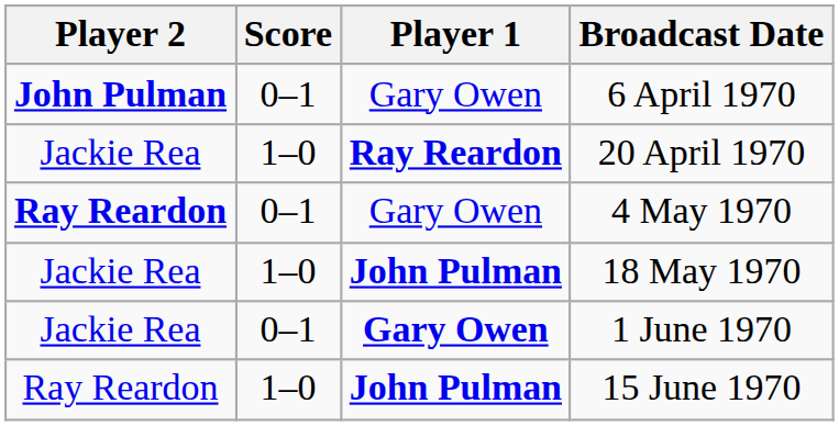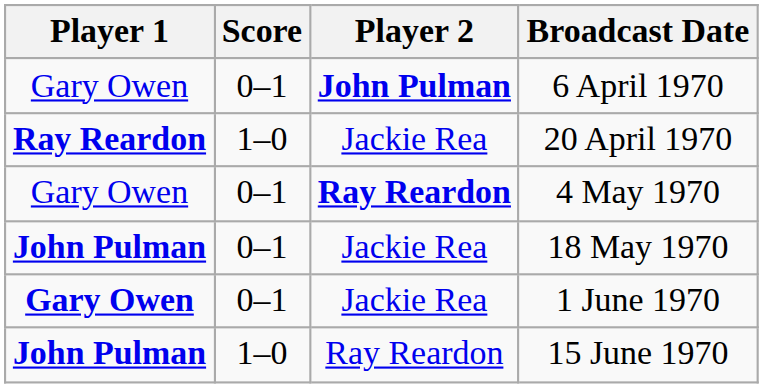columns swapped: Player 1 <-> Player 2
18 May 1970 | Score: 1–0 -> 0–1
